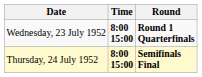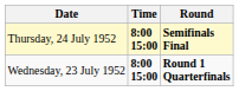rows swapped: Wednesday, 23 July 1952 <-> Thursday, 24 July 1952
